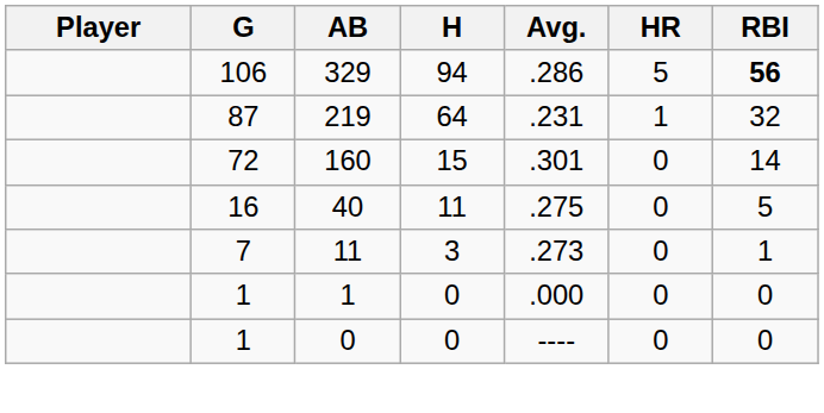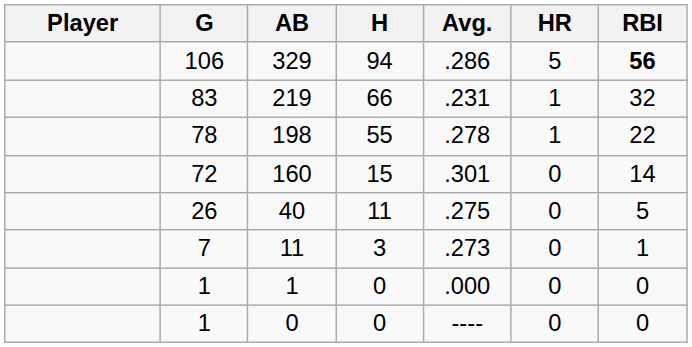219 | G: 87 -> 83
219 | H: 64 -> 66
+ row: 78 | 198 | 55 | .278 | 1 | 22
40 | G: 16 -> 26
